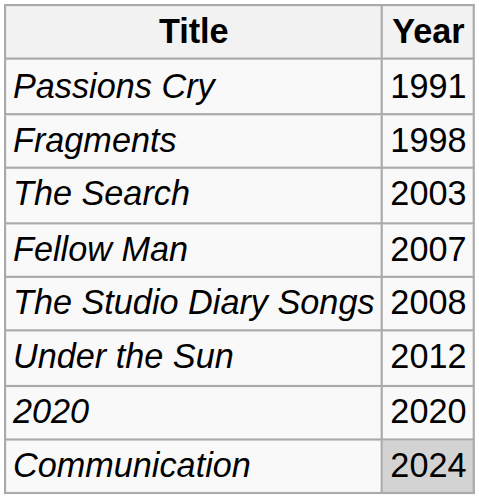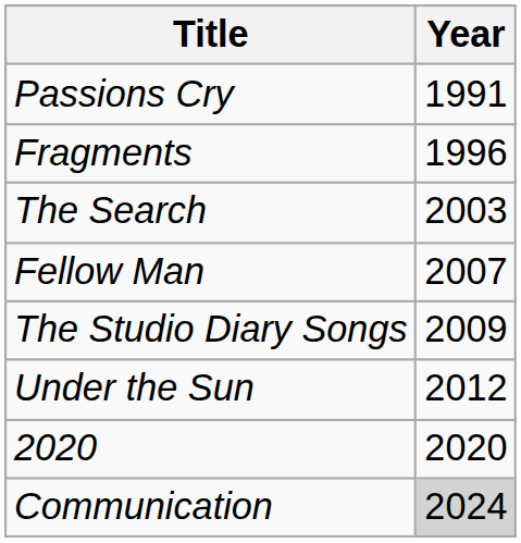Fragments | Year: 1998 -> 1996
The Studio Diary Songs | Year: 2008 -> 2009
